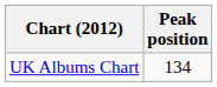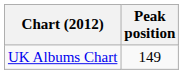UK Albums Chart | Peak position: 134 -> 149
